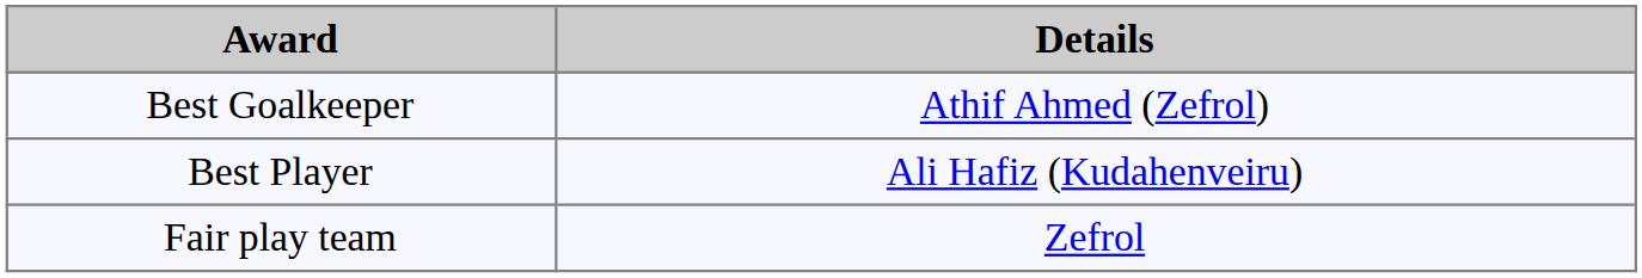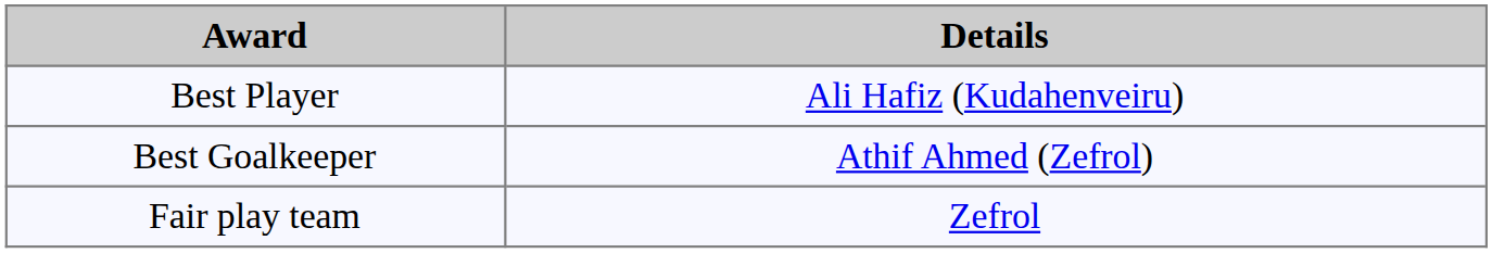rows swapped: Best Player <-> Best Goalkeeper
